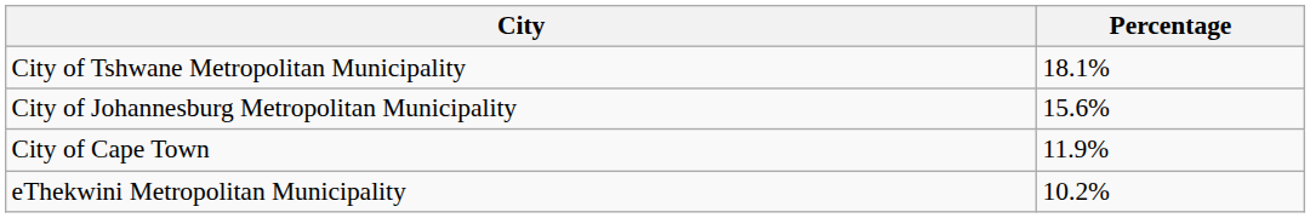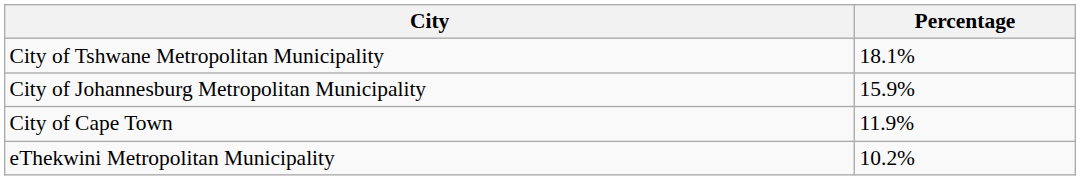City of Johannesburg Metropolitan Municipality | Percentage: 15.6% -> 15.9%
